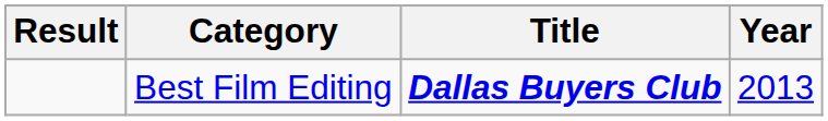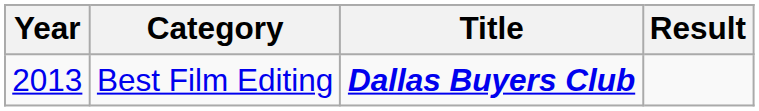columns swapped: Year <-> Result
